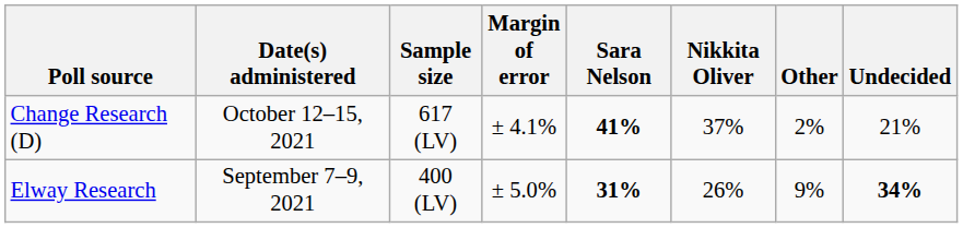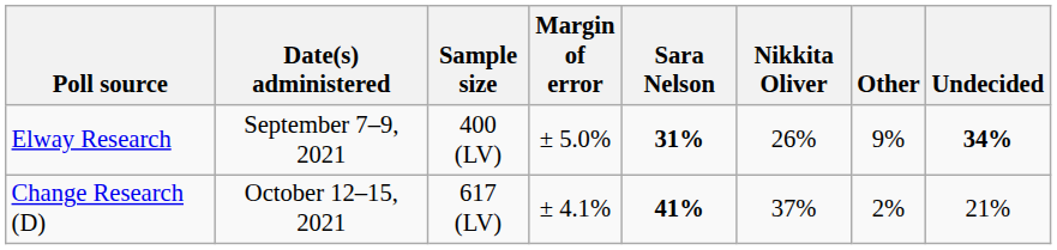rows swapped: Change Research (D) <-> Elway Research
